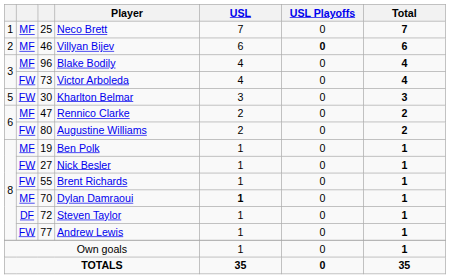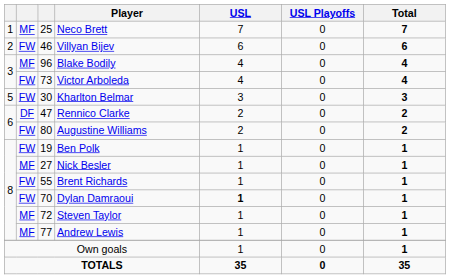Villyan Bijev | column 2: MF -> FW
Villyan Bijev | USL Playoffs: bold -> normal
Rennico Clarke | column 2: MF -> DF
Ben Polk | column 2: MF -> FW
Nick Besler | column 2: FW -> MF
Dylan Damraoui | column 2: MF -> FW
Steven Taylor | column 2: DF -> MF
Andrew Lewis | column 2: FW -> MF
